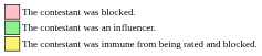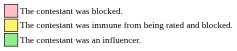rows swapped: The contestant was an influencer. <-> The contestant was immune from being rated and blocked.
